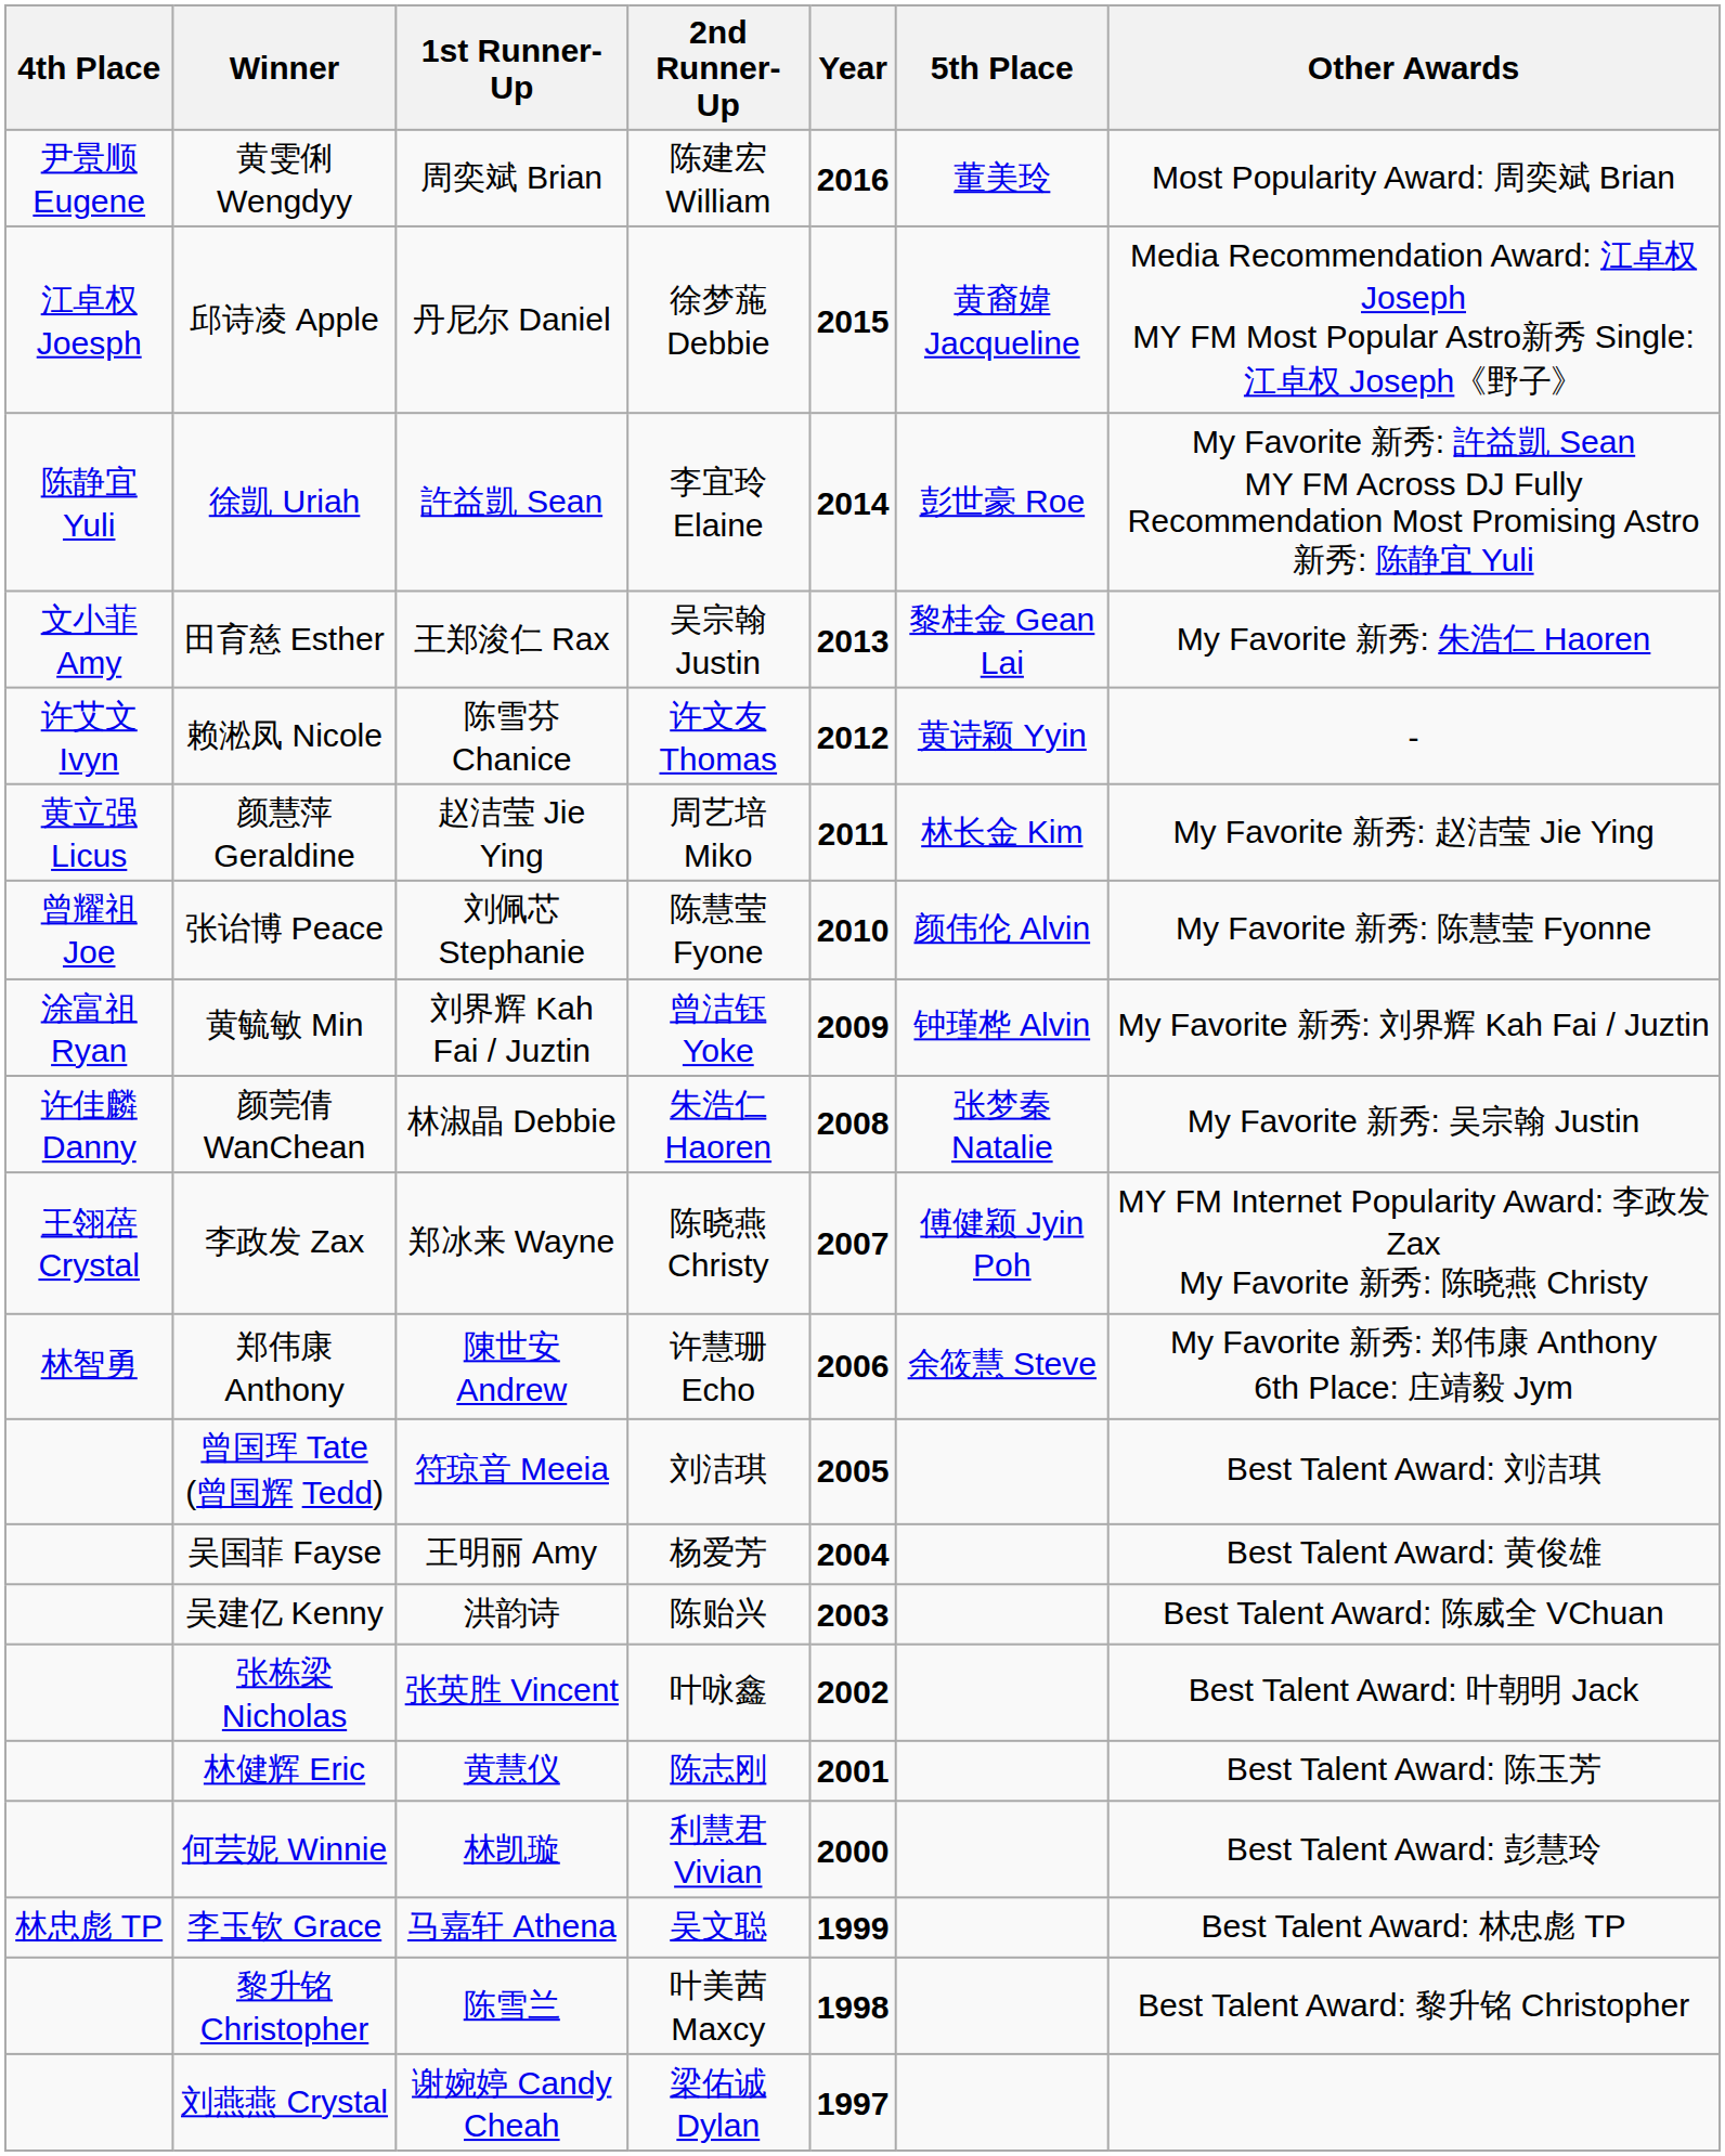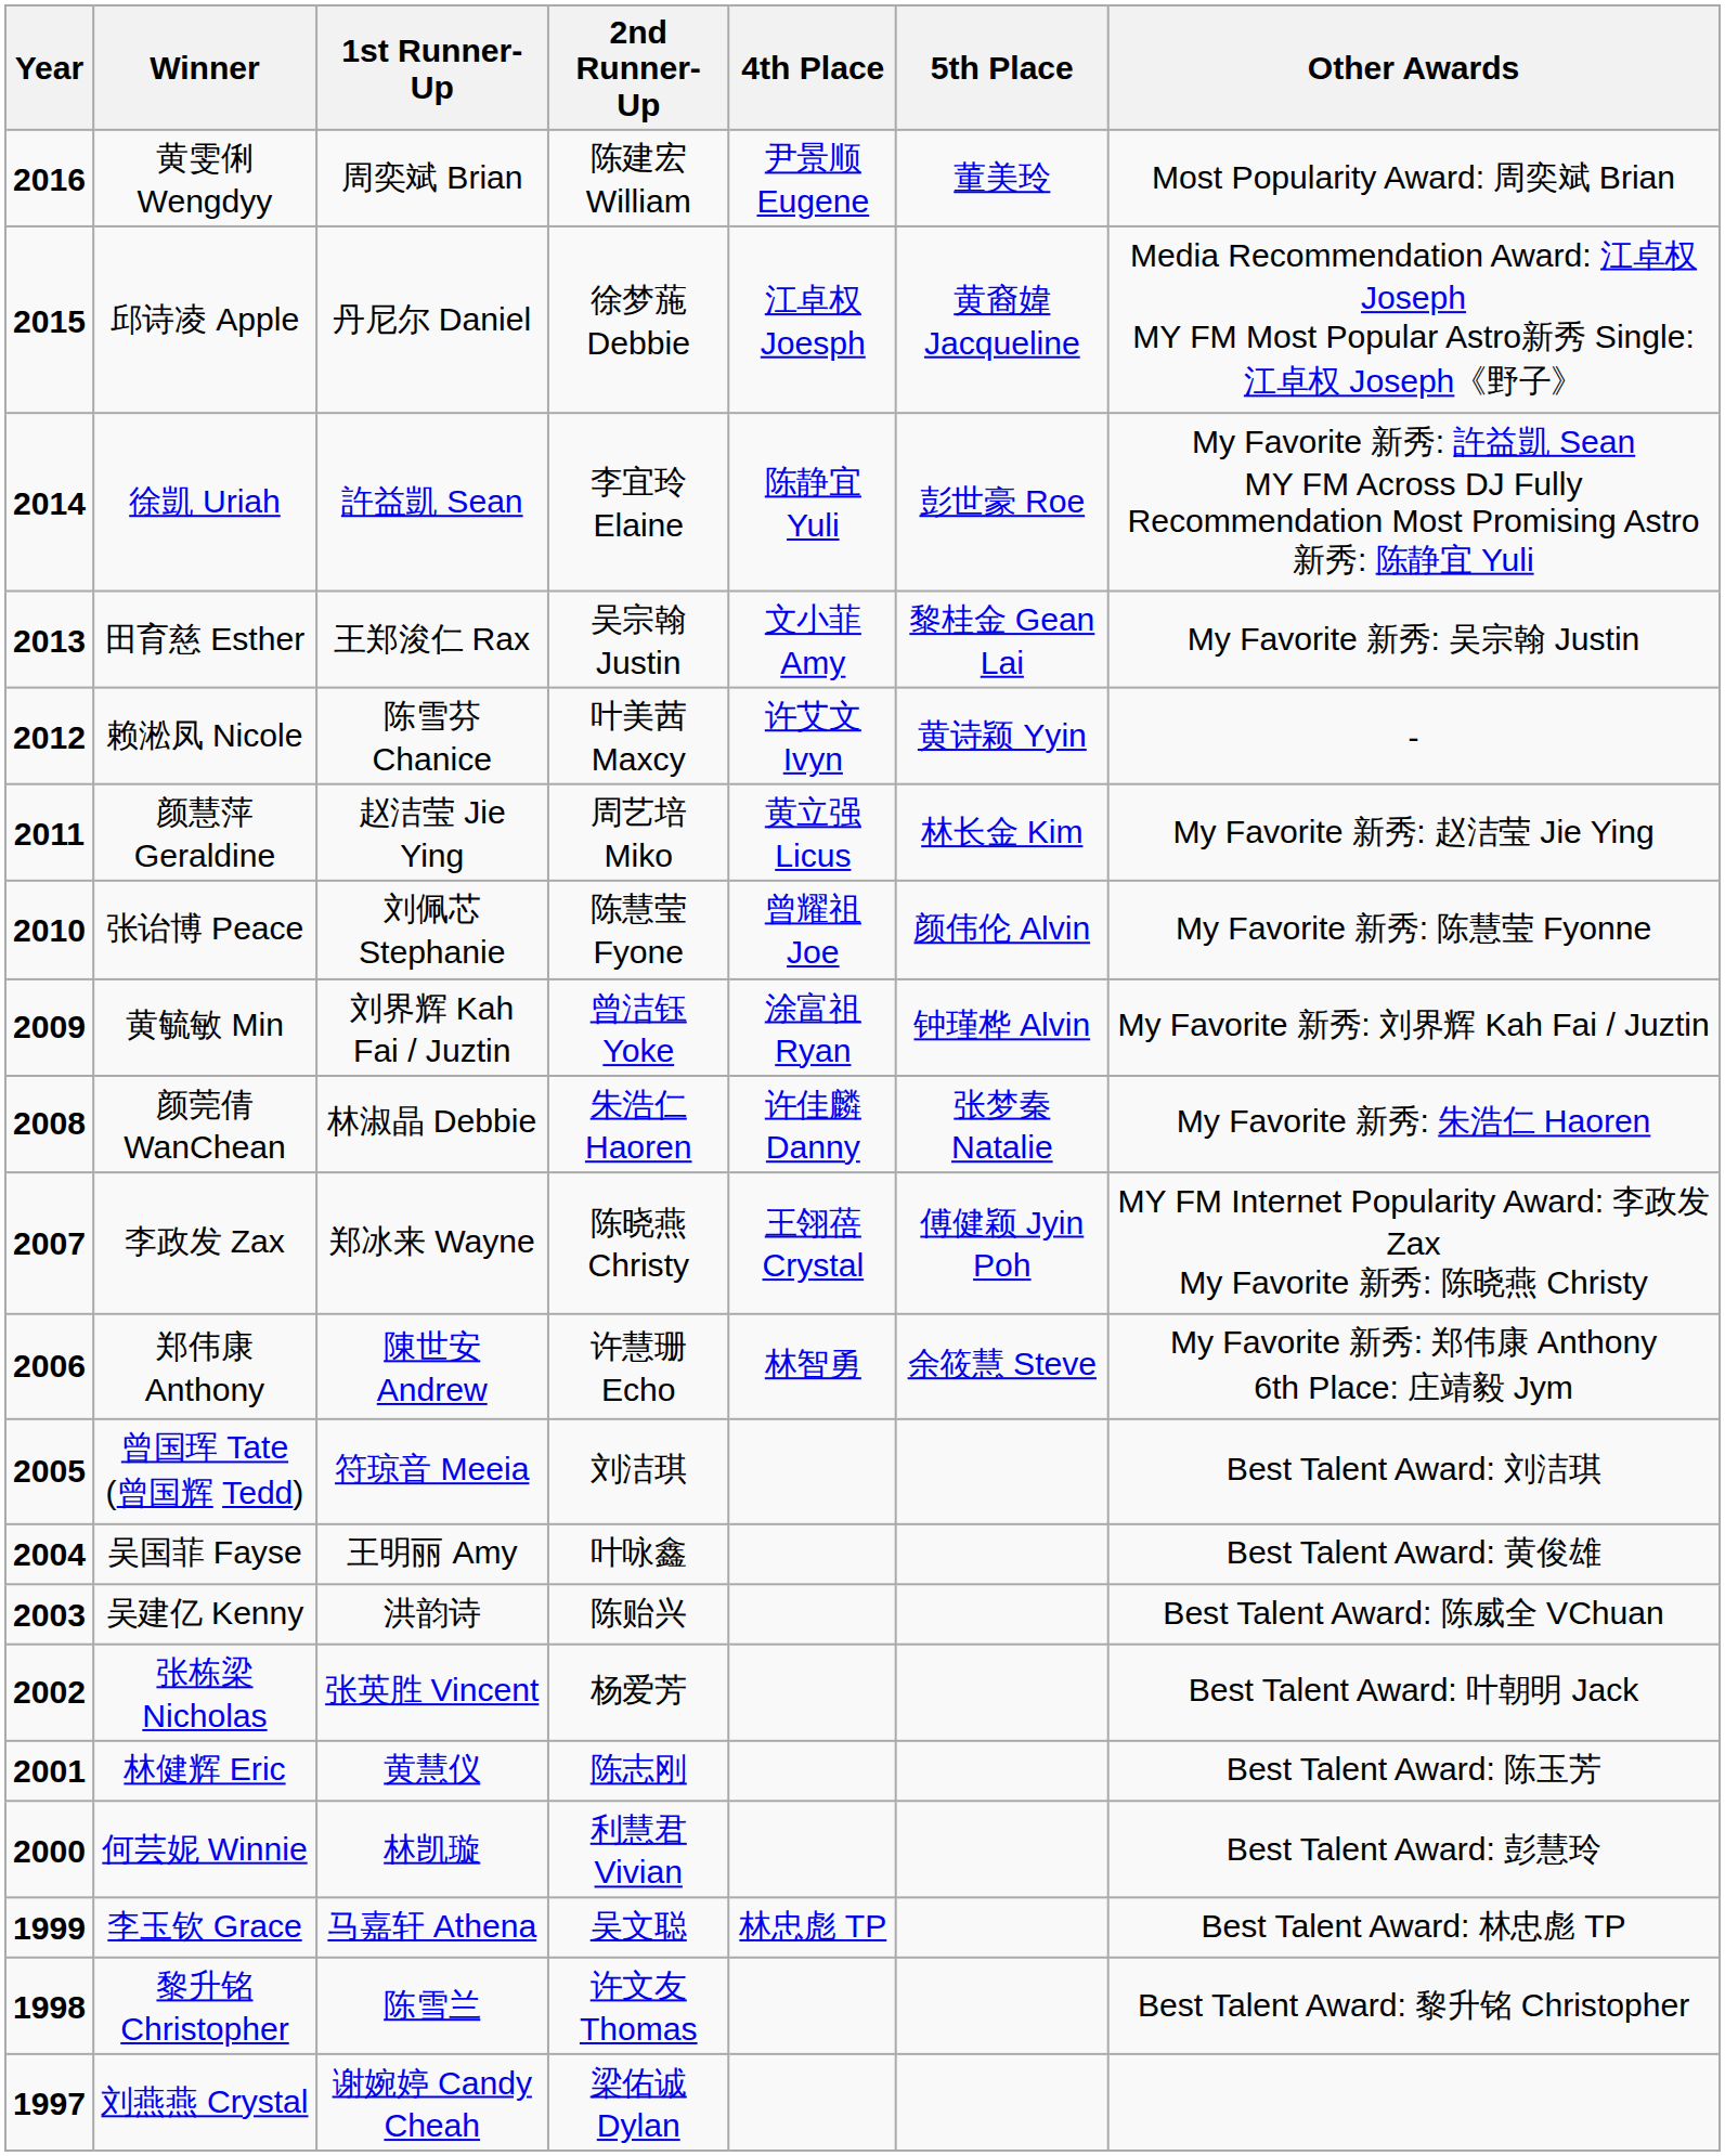columns swapped: Year <-> 4th Place
田育慈 Esther | Other Awards: My Favorite 新秀: 朱浩仁 Haoren -> My Favorite 新秀: 吴宗翰 Justin
赖淞凤 Nicole | 2nd Runner-Up: 许文友 Thomas -> 叶美茜 Maxcy
颜莞倩 WanChean | Other Awards: My Favorite 新秀: 吴宗翰 Justin -> My Favorite 新秀: 朱浩仁 Haoren
吴国菲 Fayse | 2nd Runner-Up: 杨爱芳 -> 叶咏鑫
张栋梁 Nicholas | 2nd Runner-Up: 叶咏鑫 -> 杨爱芳
黎升铭 Christopher | 2nd Runner-Up: 叶美茜 Maxcy -> 许文友 Thomas
